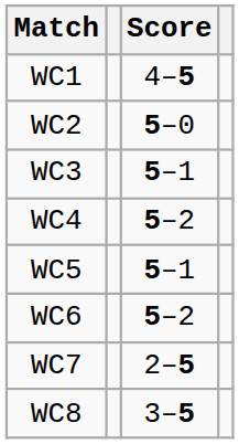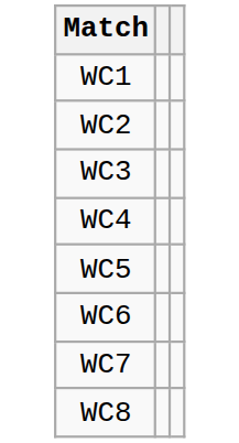- column: Score | 4–5 | 5–0 | 5–1 | 5–2 | 5–1 | 5–2 | 2–5 | 3–5
